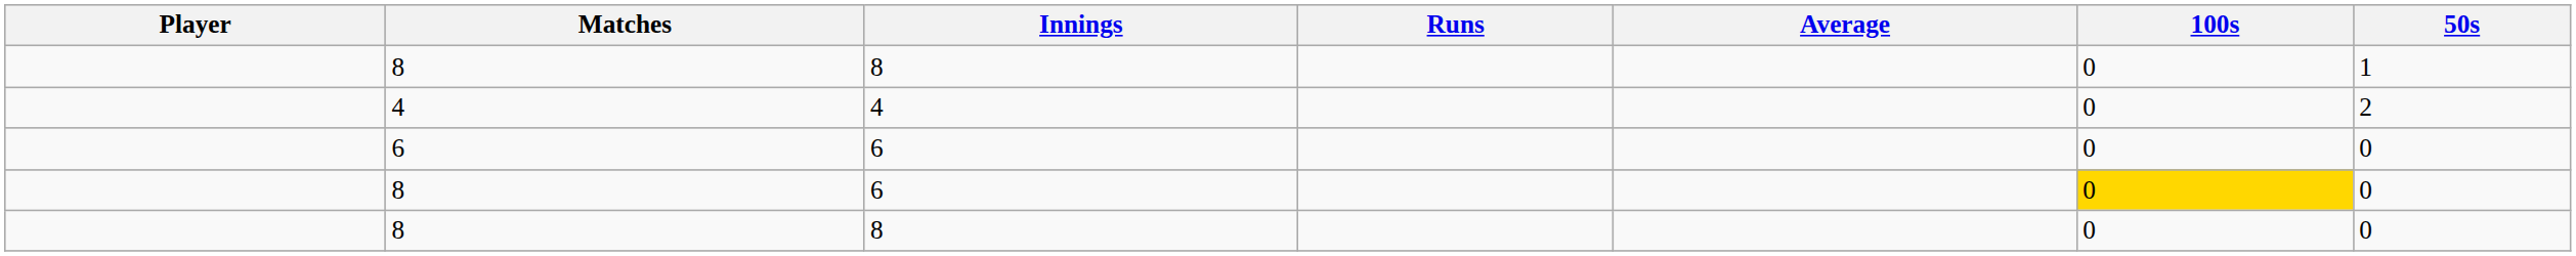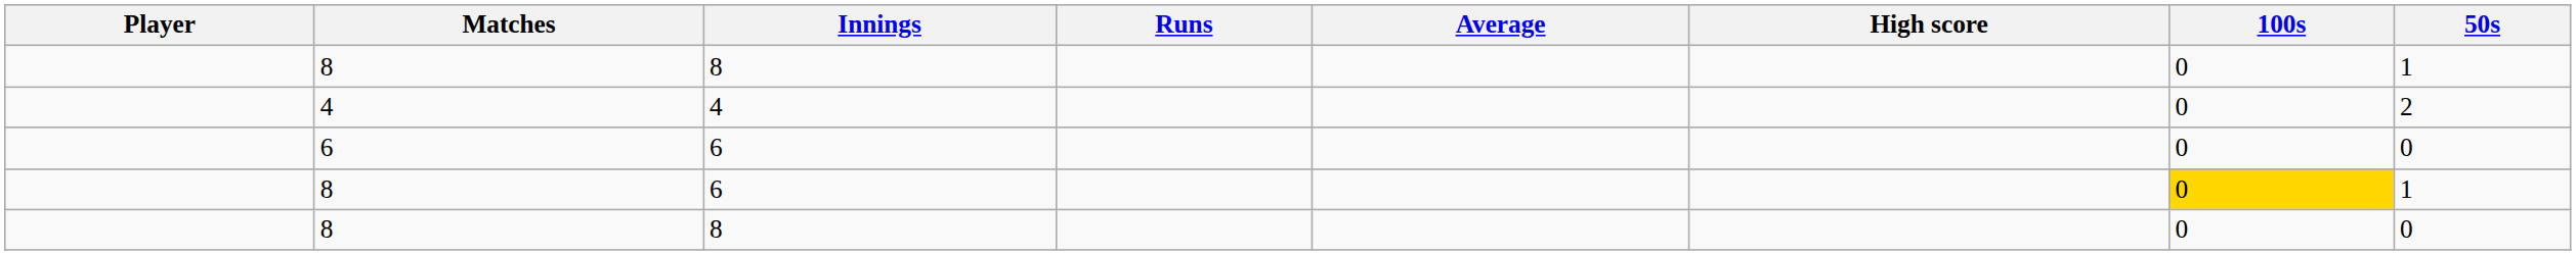+ column: High score
8 / 6 | 50s: 0 -> 1
